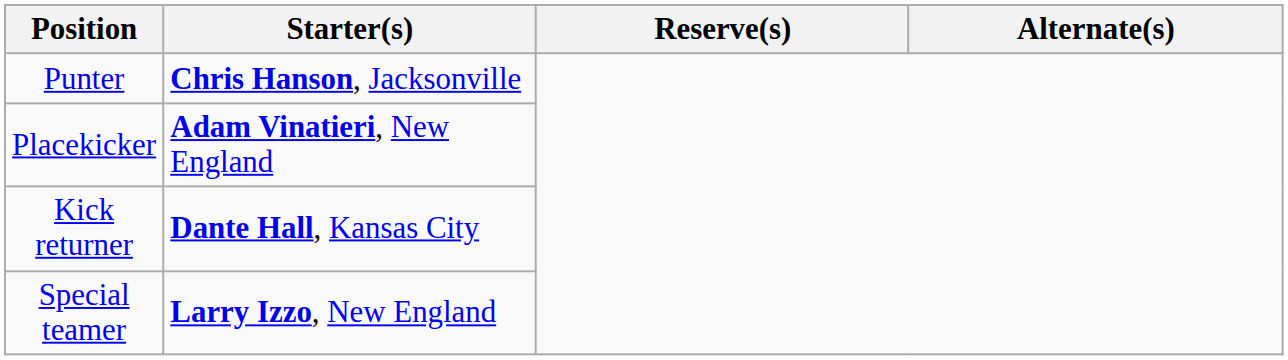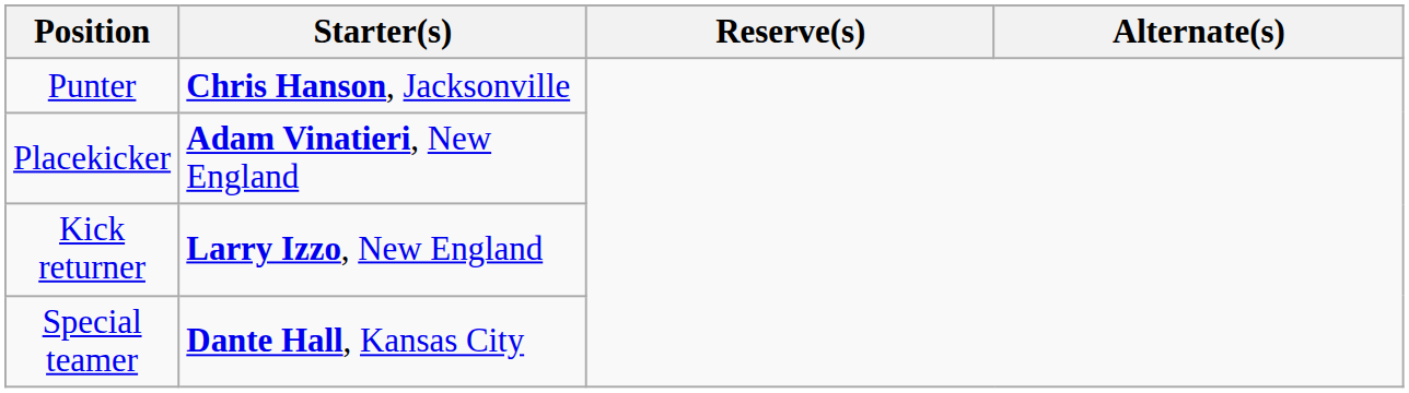Kick returner | Starter(s): Dante Hall, Kansas City -> Larry Izzo, New England
Special teamer | Starter(s): Larry Izzo, New England -> Dante Hall, Kansas City
